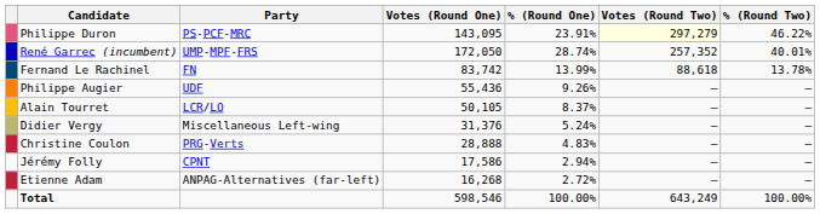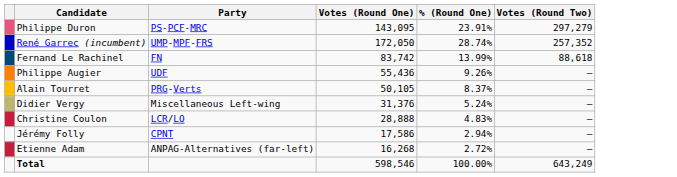- column: % (Round Two) | 46.22% | 40.01% | 13.78% | – | – | – | – | – | – | 100.00%
Philippe Duron | Votes (Round Two): lightyellow background -> no background
Alain Tourret | Party: LCR/LO -> PRG-Verts
Christine Coulon | Party: PRG-Verts -> LCR/LO
